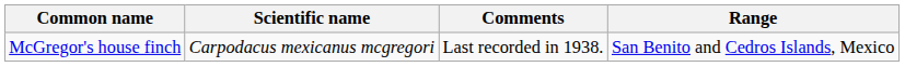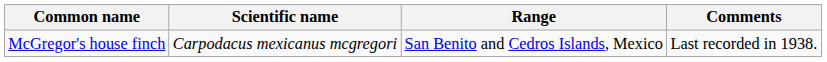columns swapped: Range <-> Comments
